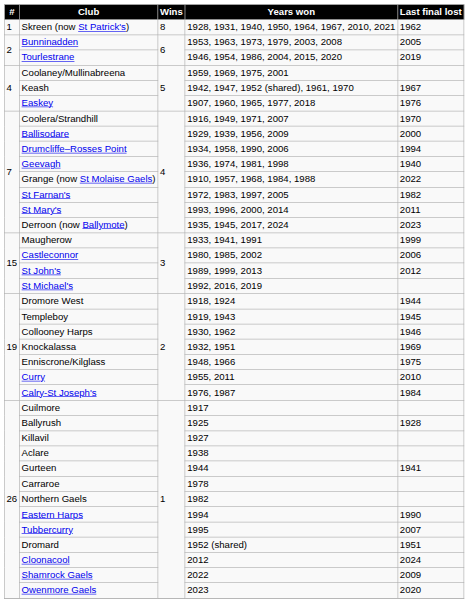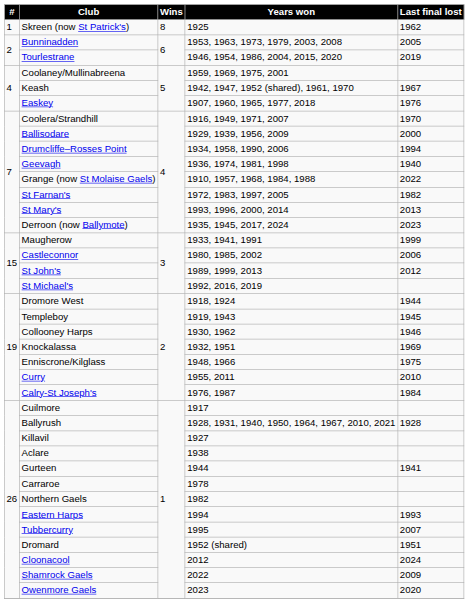Skreen (now St Patrick's) | Years won: 1928, 1931, 1940, 1950, 1964, 1967, 2010, 2021 -> 1925
St Mary's | Last final lost: 2011 -> 2013
Ballyrush | Years won: 1925 -> 1928, 1931, 1940, 1950, 1964, 1967, 2010, 2021
Eastern Harps | Last final lost: 1990 -> 1993
